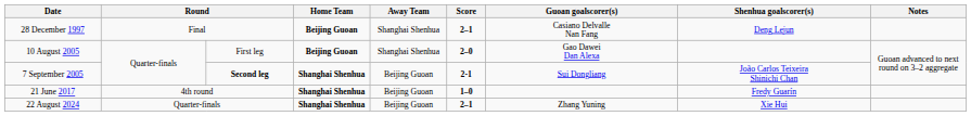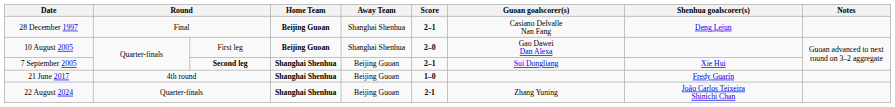7 September 2005 | Score: 2-1 -> 2–1
7 September 2005 | Shenhua goalscorer(s): João Carlos Teixeira Shinichi Chan -> Xie Hui
22 August 2024 | Score: 2–1 -> 2-1
22 August 2024 | Shenhua goalscorer(s): Xie Hui -> João Carlos Teixeira Shinichi Chan
